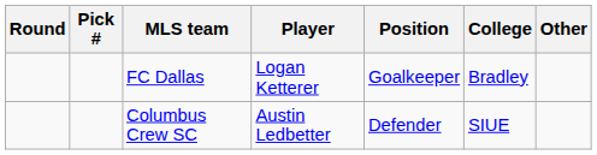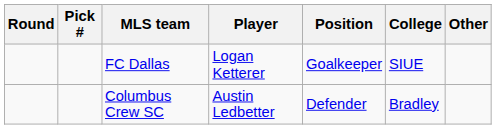FC Dallas | College: Bradley -> SIUE
Columbus Crew SC | College: SIUE -> Bradley
